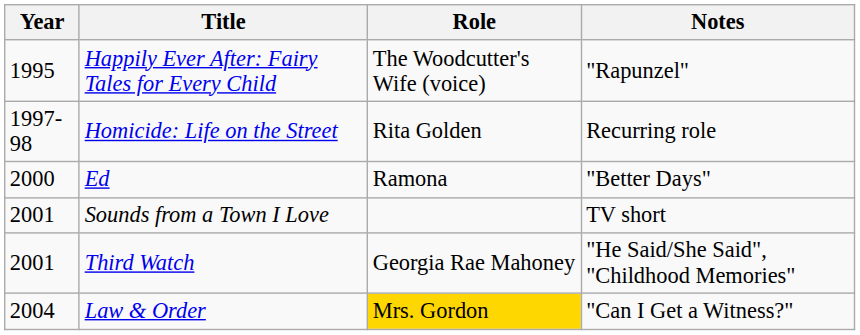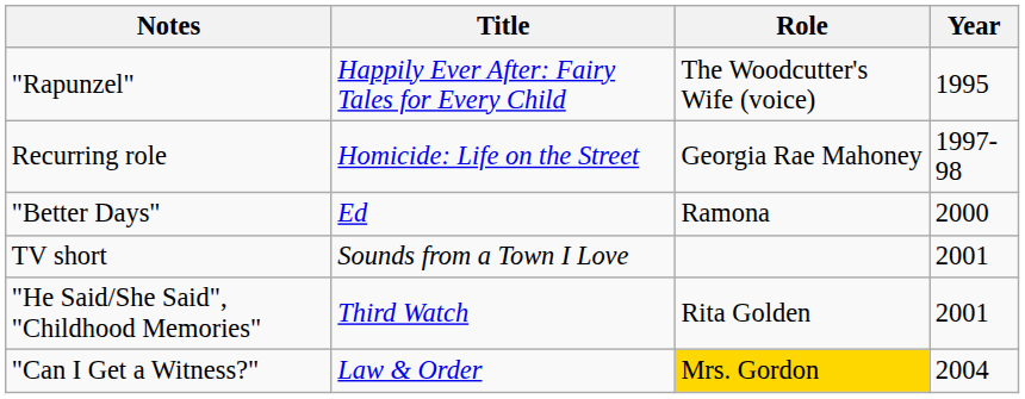columns swapped: Year <-> Notes
Homicide: Life on the Street | Role: Rita Golden -> Georgia Rae Mahoney
Third Watch | Role: Georgia Rae Mahoney -> Rita Golden
